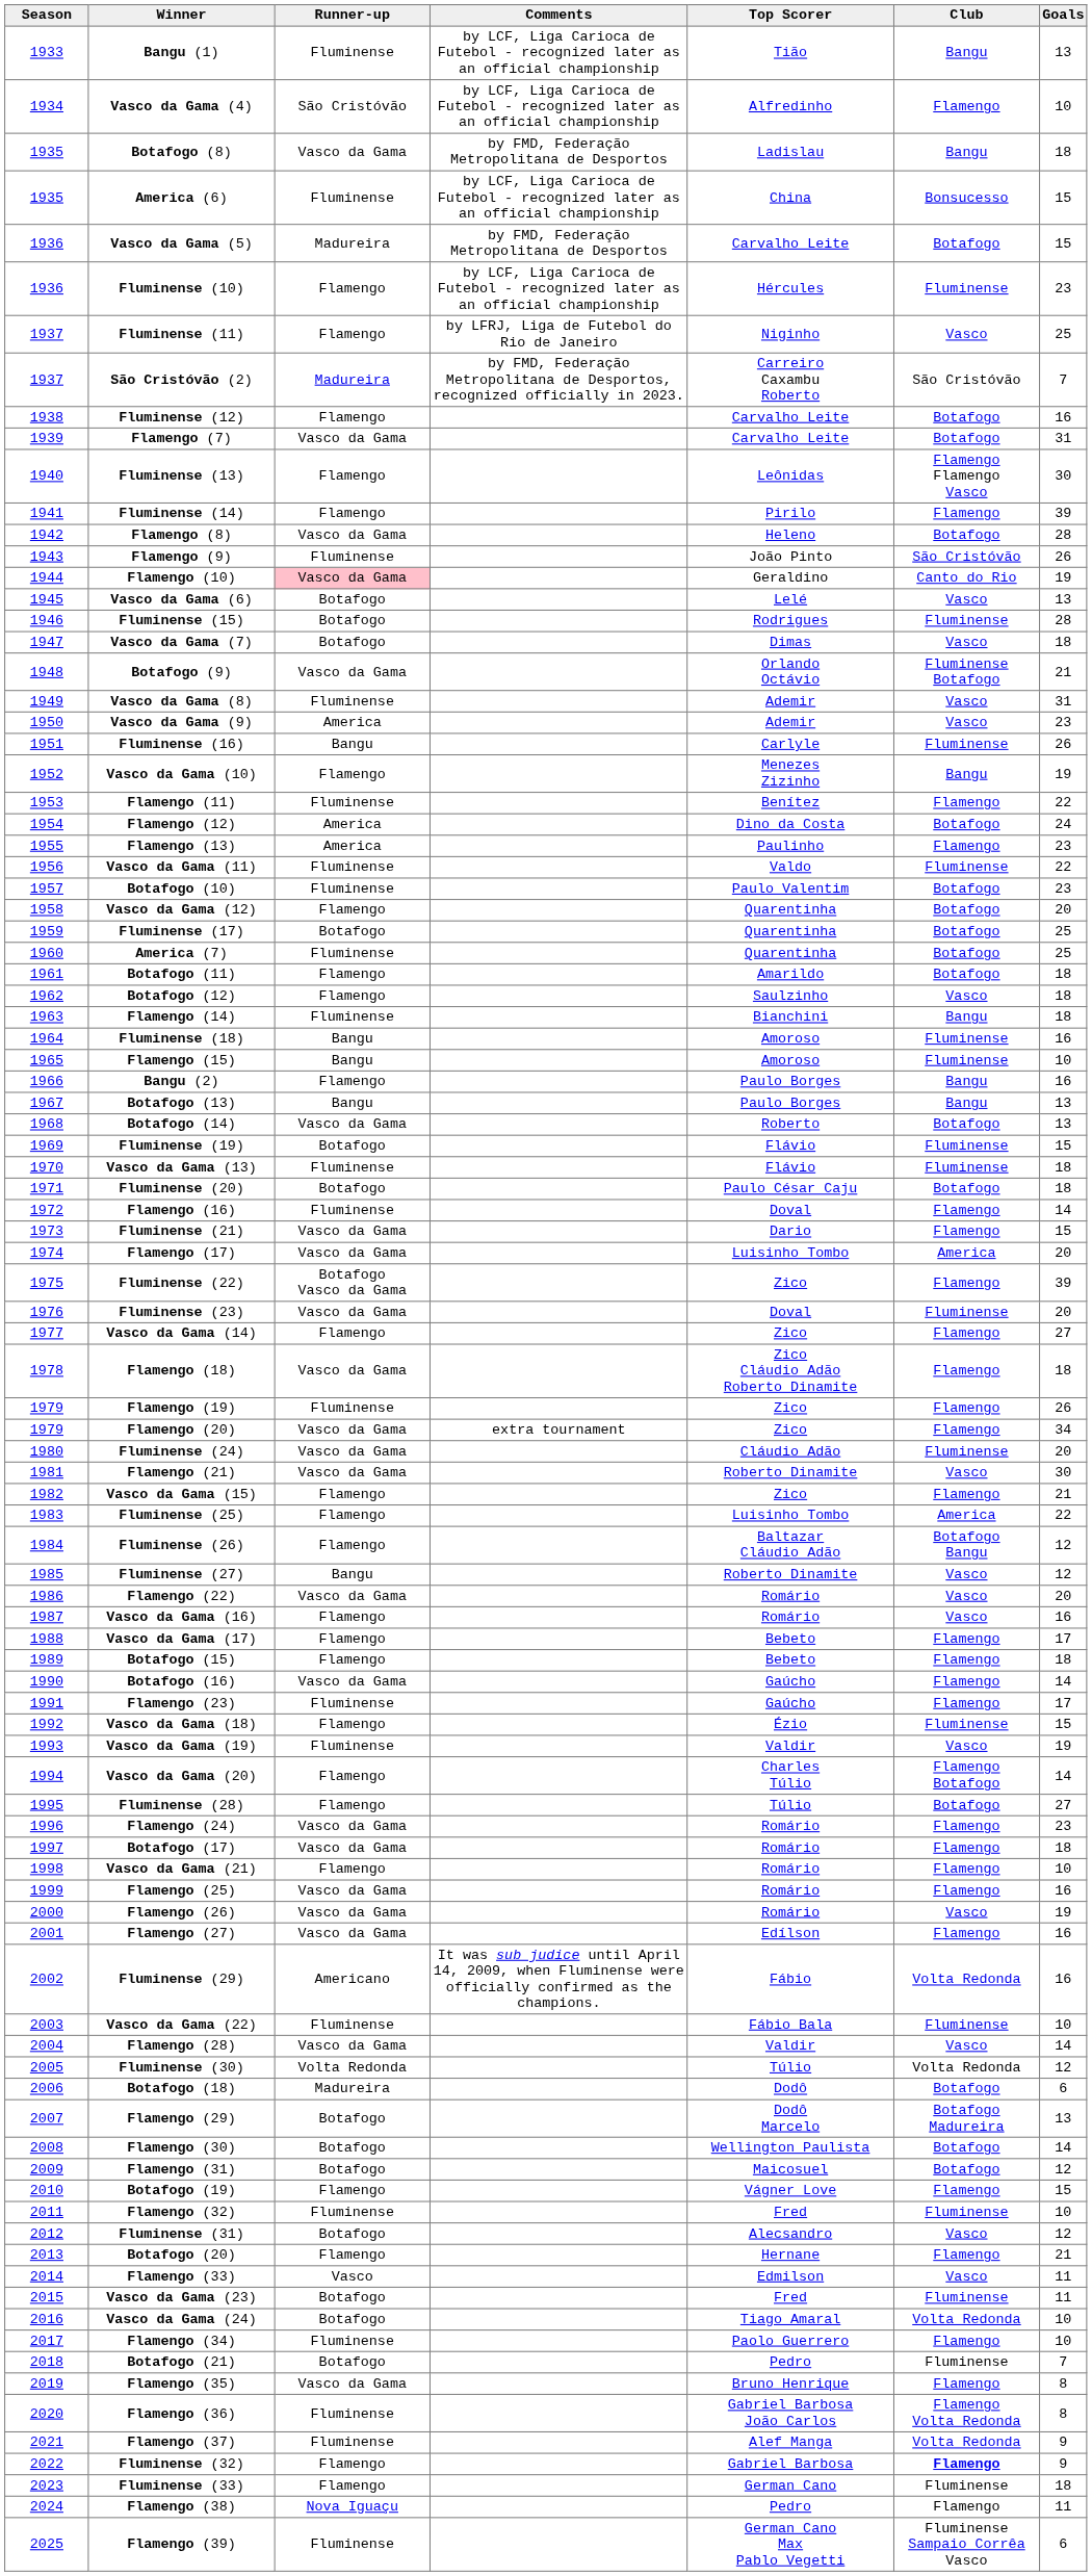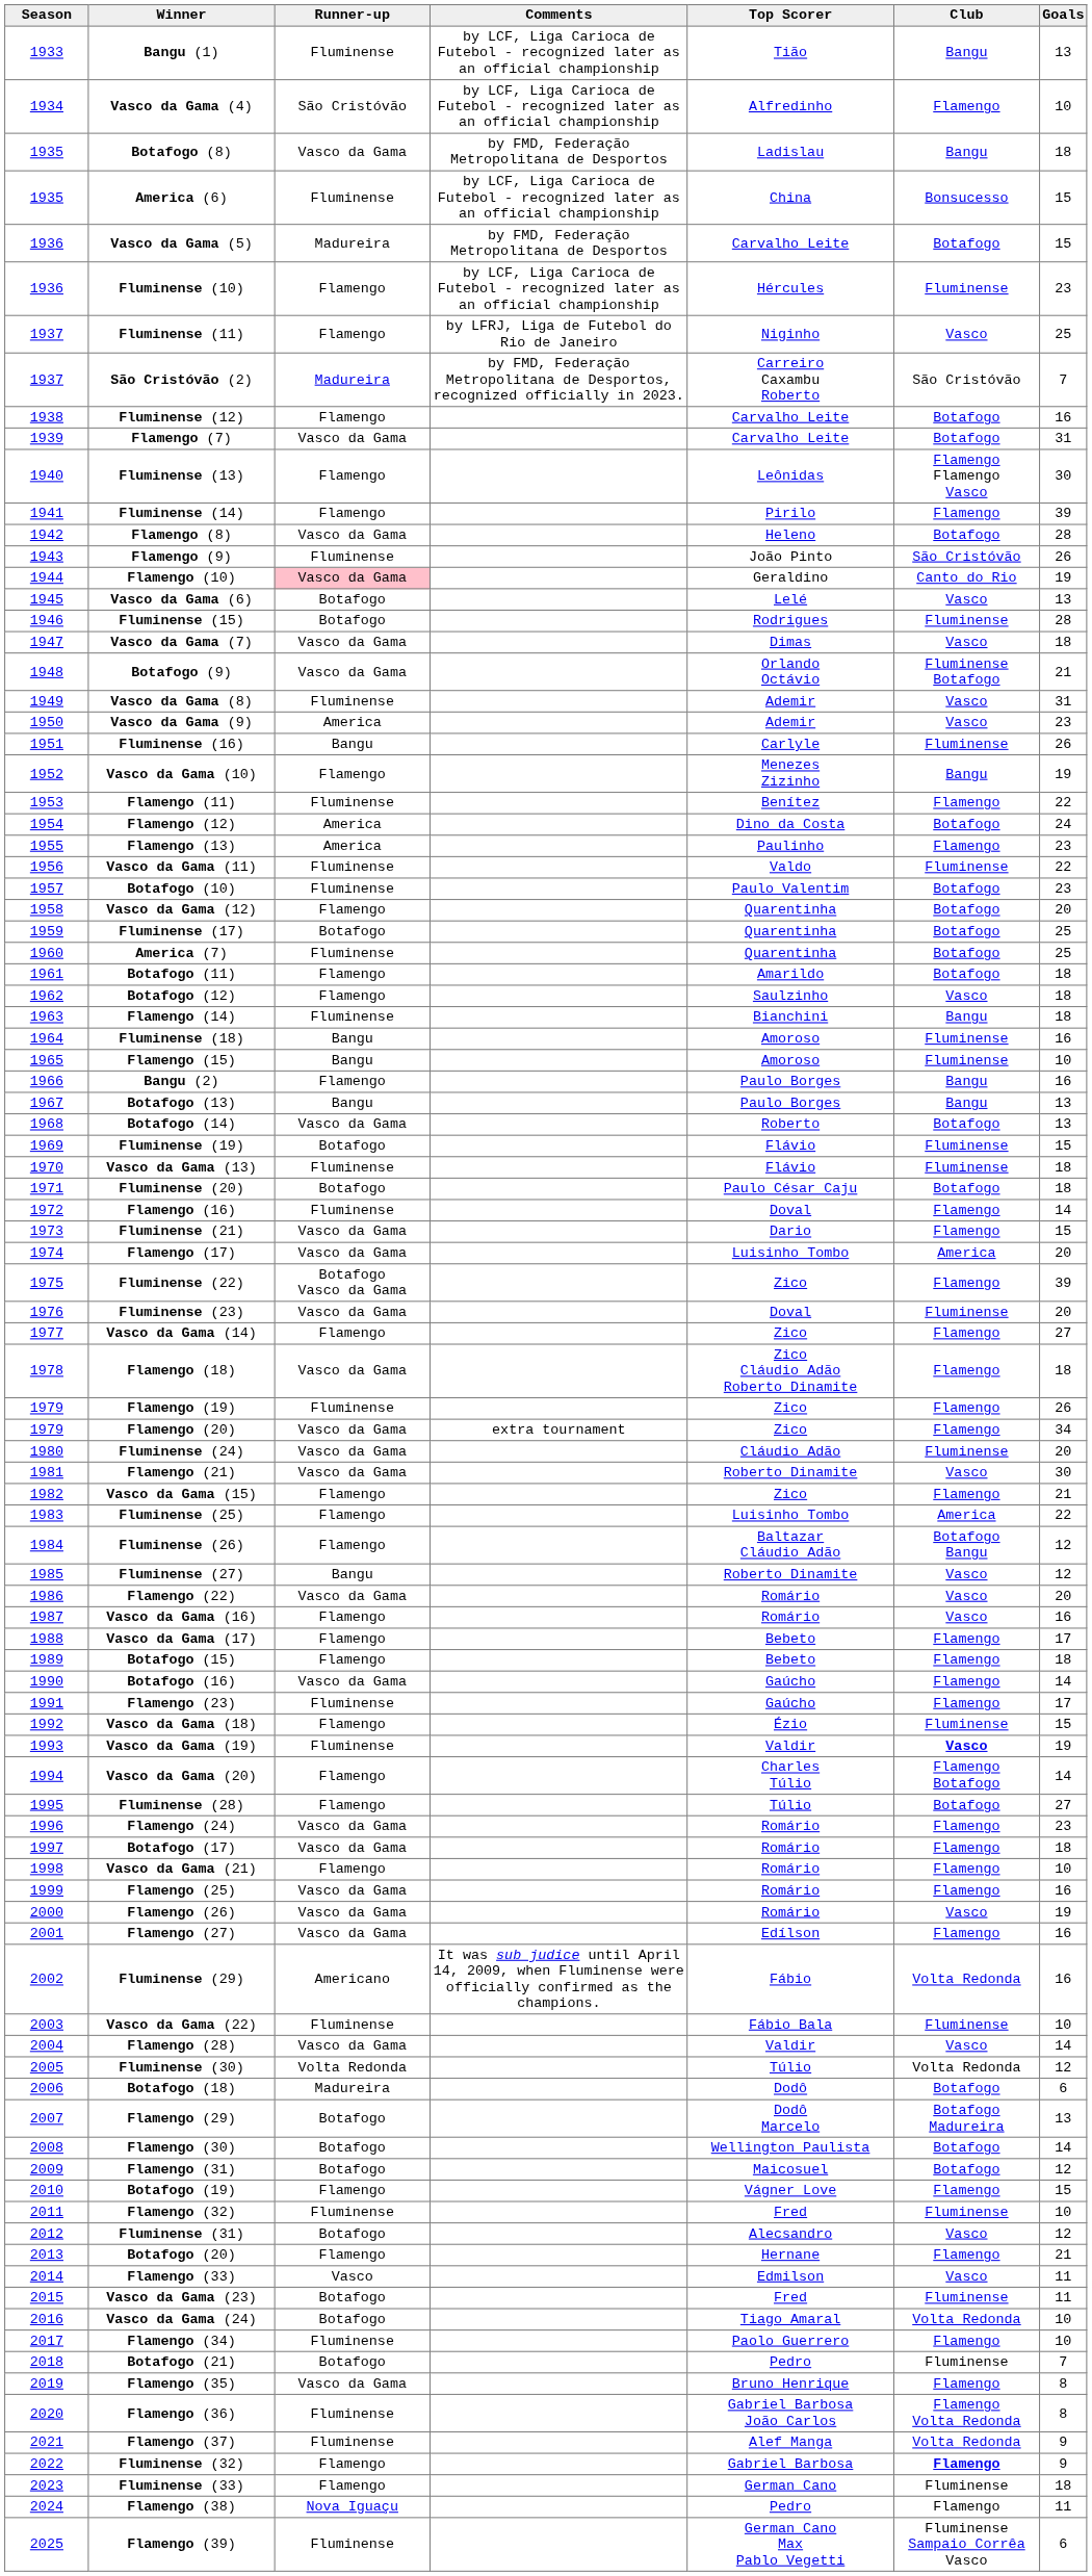Vasco da Gama (7) | Runner-up: Botafogo -> Vasco da Gama
Vasco da Gama (19) | Club: normal -> bold
